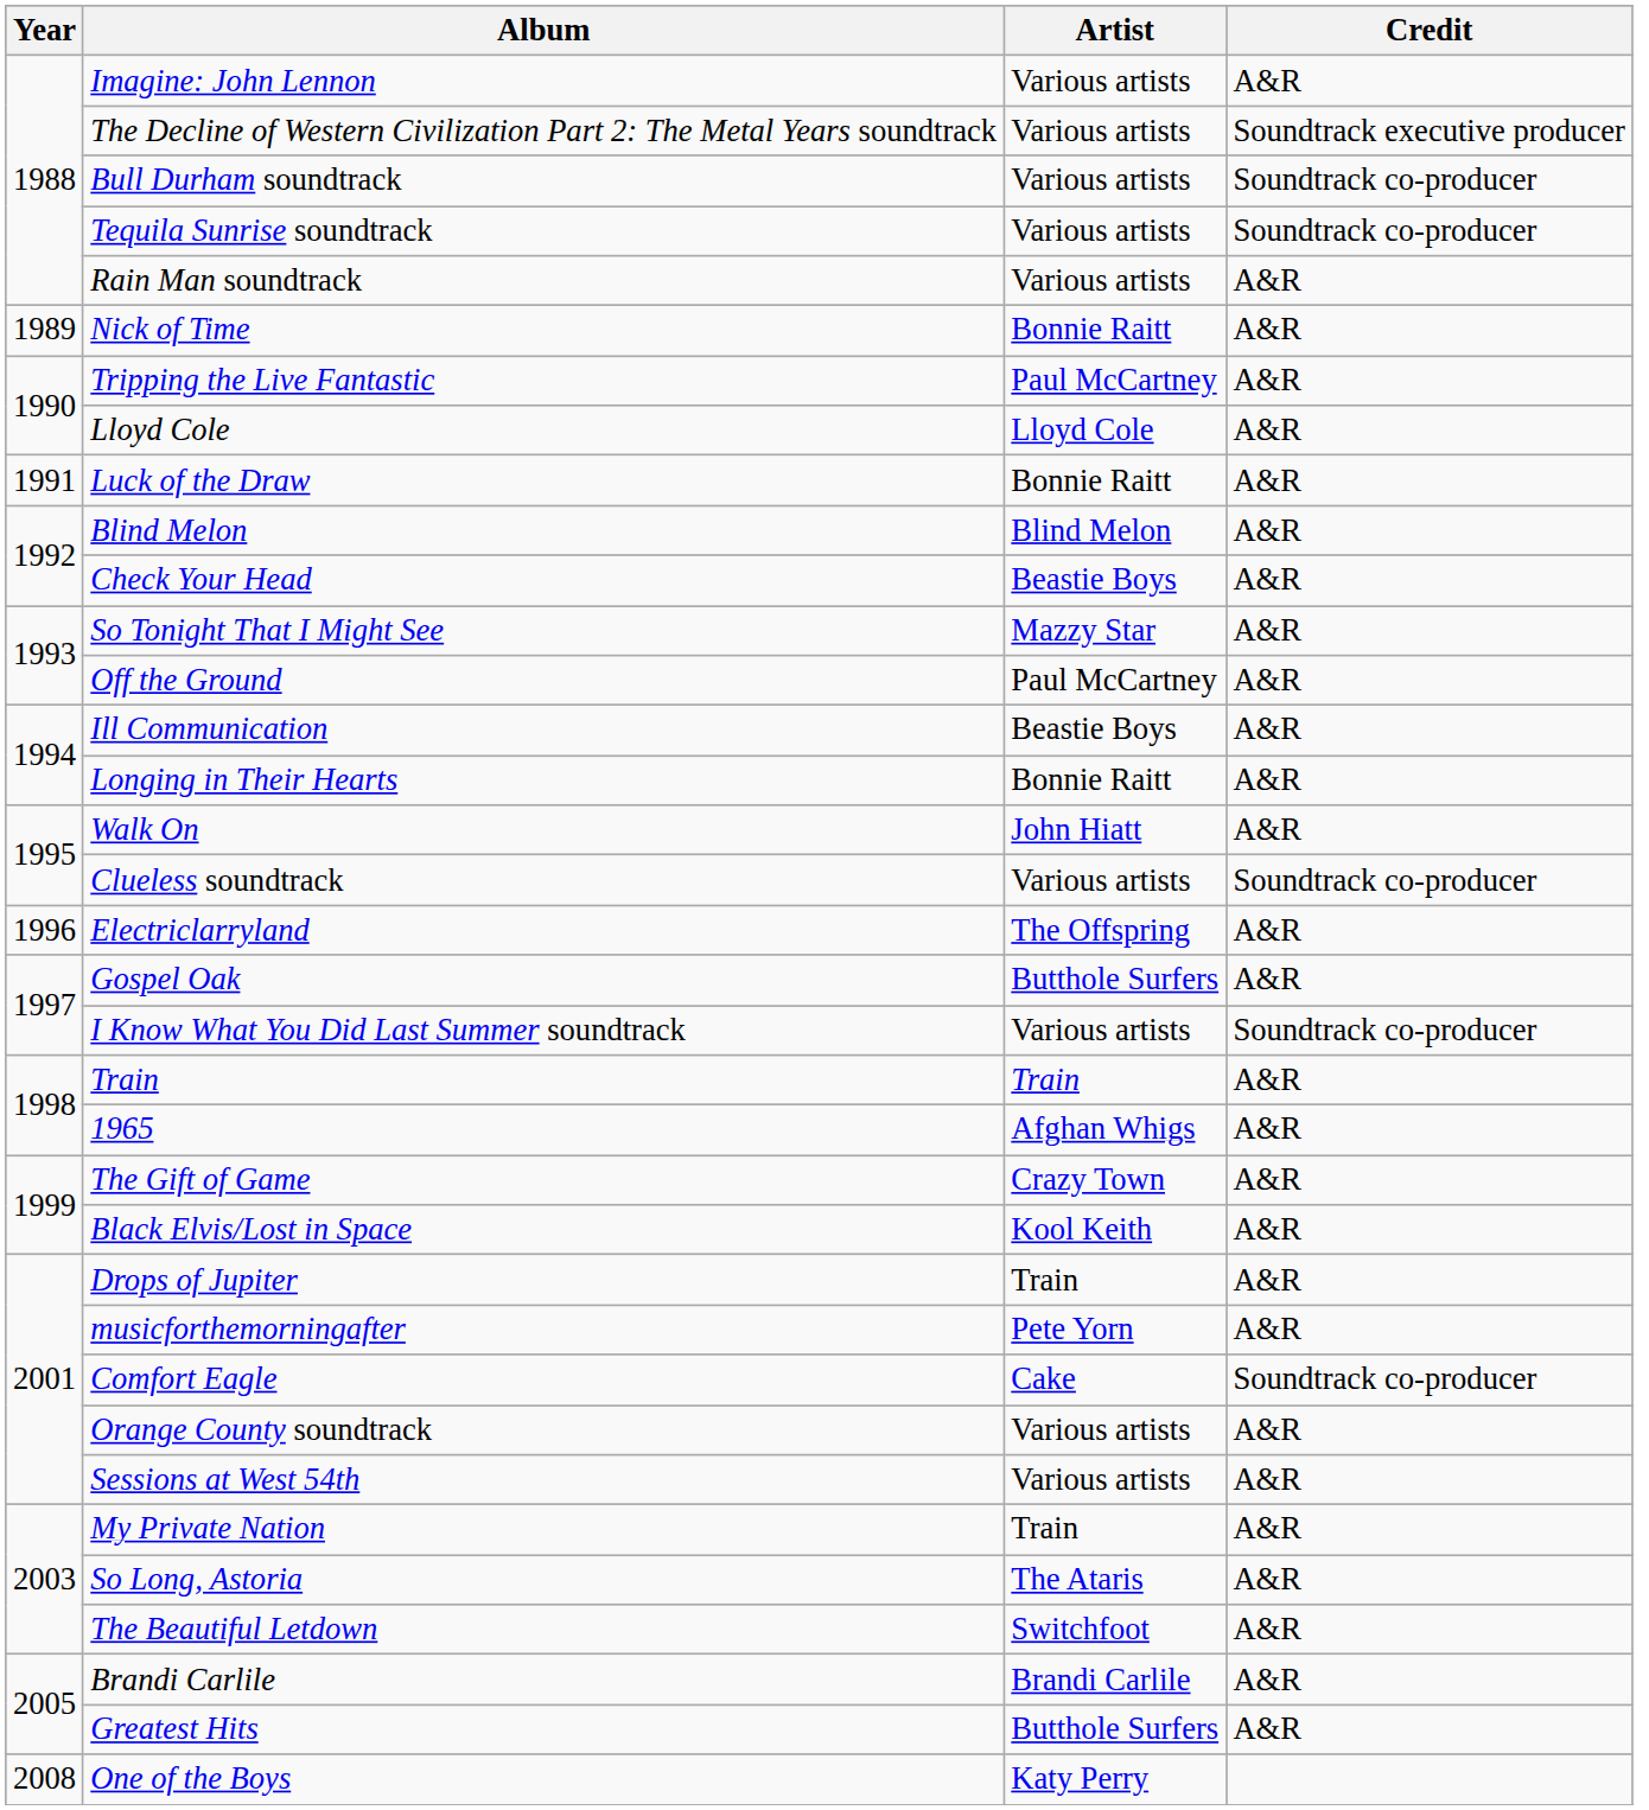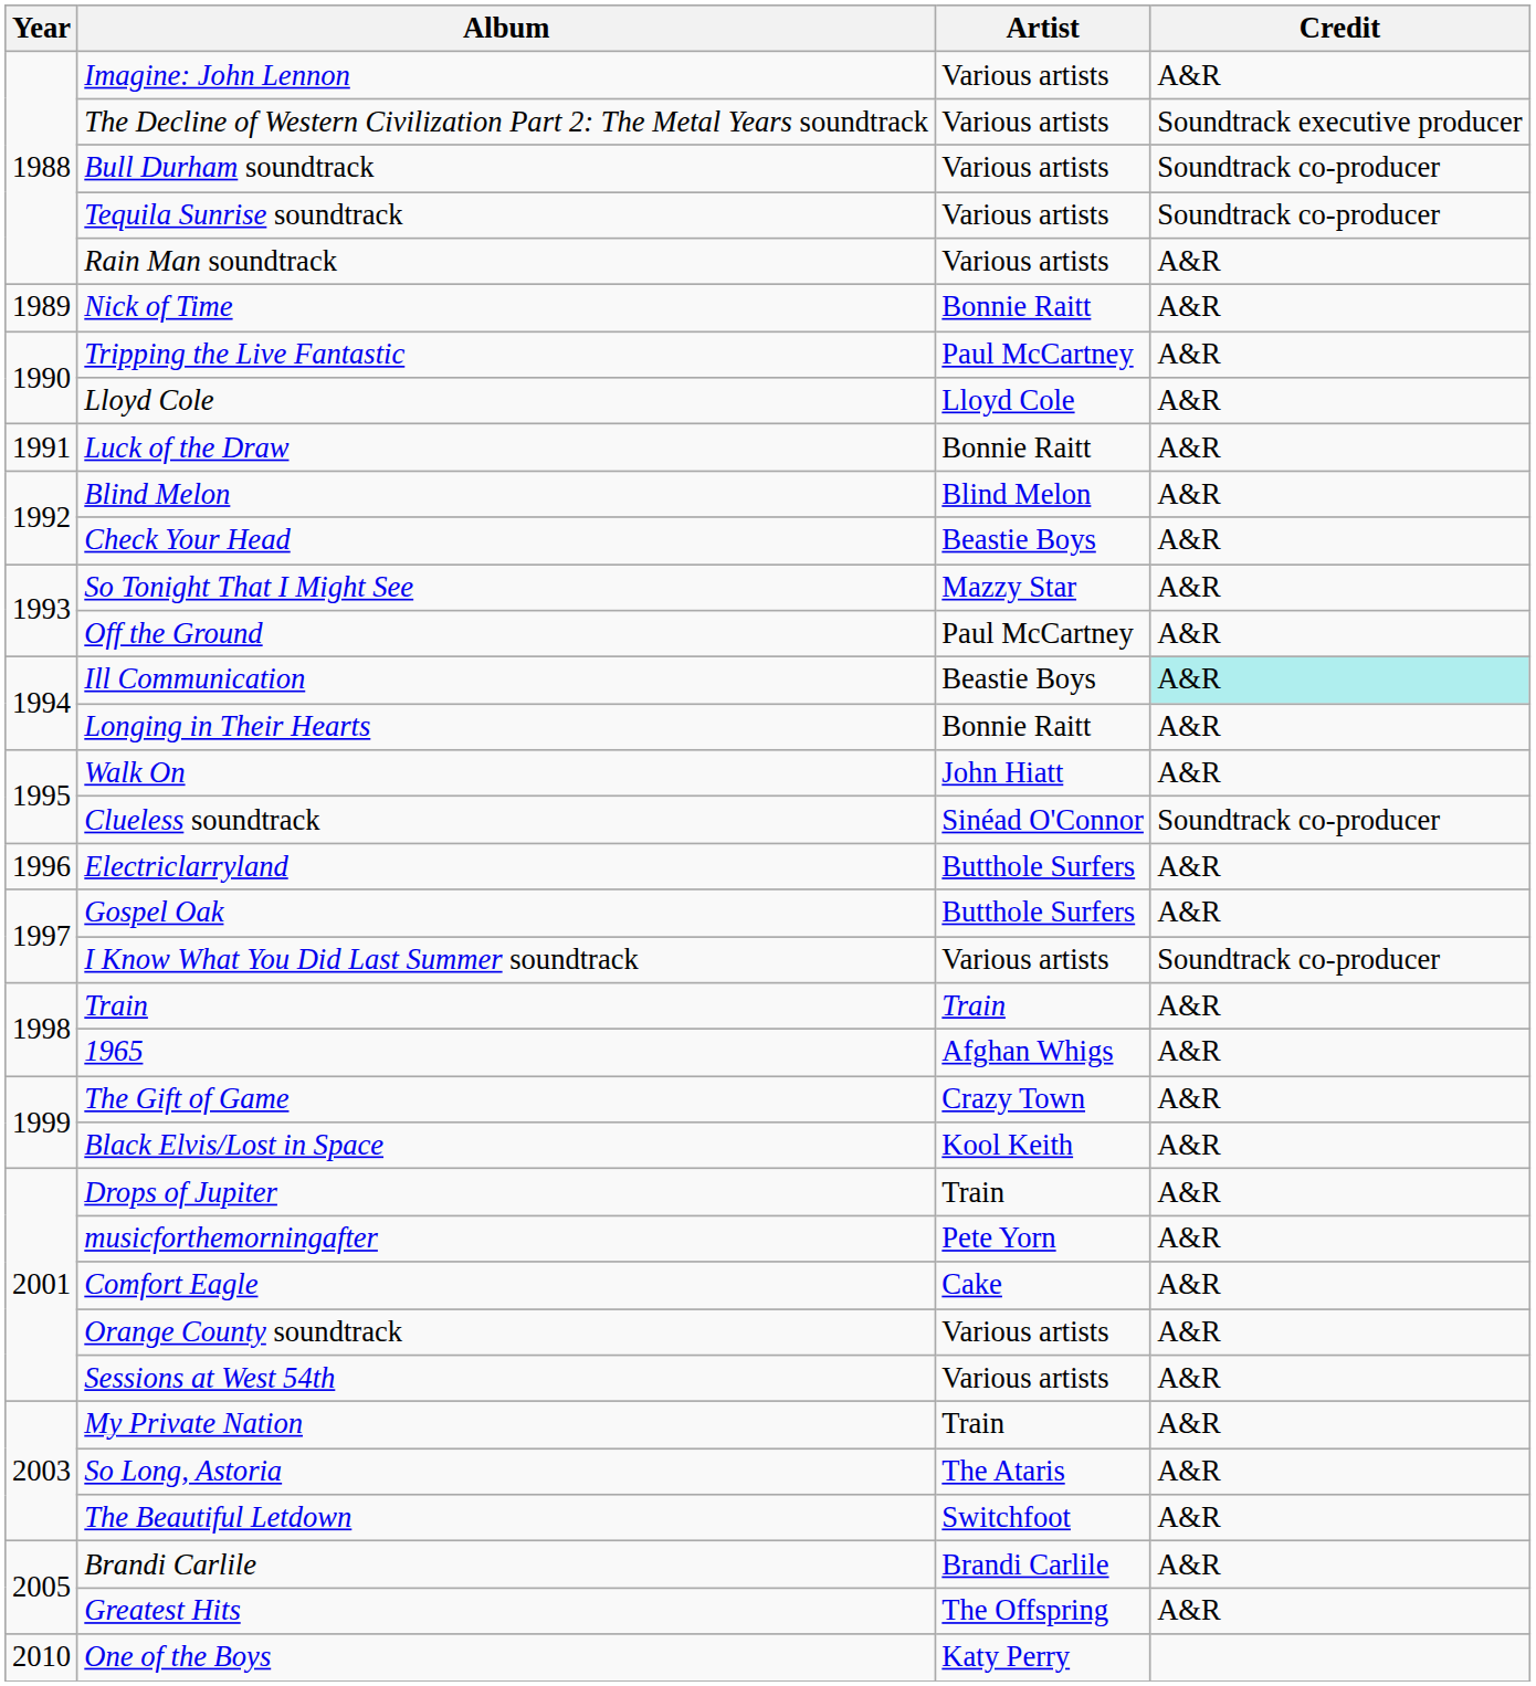Ill Communication | Credit: no background -> paleturquoise background
Clueless soundtrack | Artist: Various artists -> Sinéad O'Connor
Electriclarryland | Artist: The Offspring -> Butthole Surfers
Comfort Eagle | Credit: Soundtrack co-producer -> A&R
Greatest Hits | Artist: Butthole Surfers -> The Offspring
One of the Boys | Year: 2008 -> 2010
